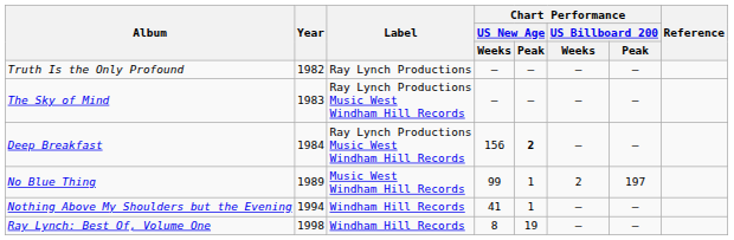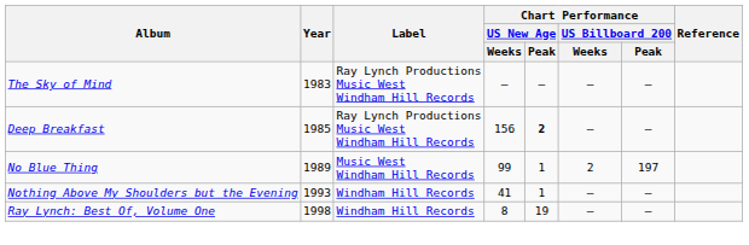- row: Truth Is the Only Profound | 1982 | Ray Lynch Productions | – | – | – | –
Deep Breakfast | Year: 1984 -> 1985
Nothing Above My Shoulders but the Evening | Year: 1994 -> 1993
